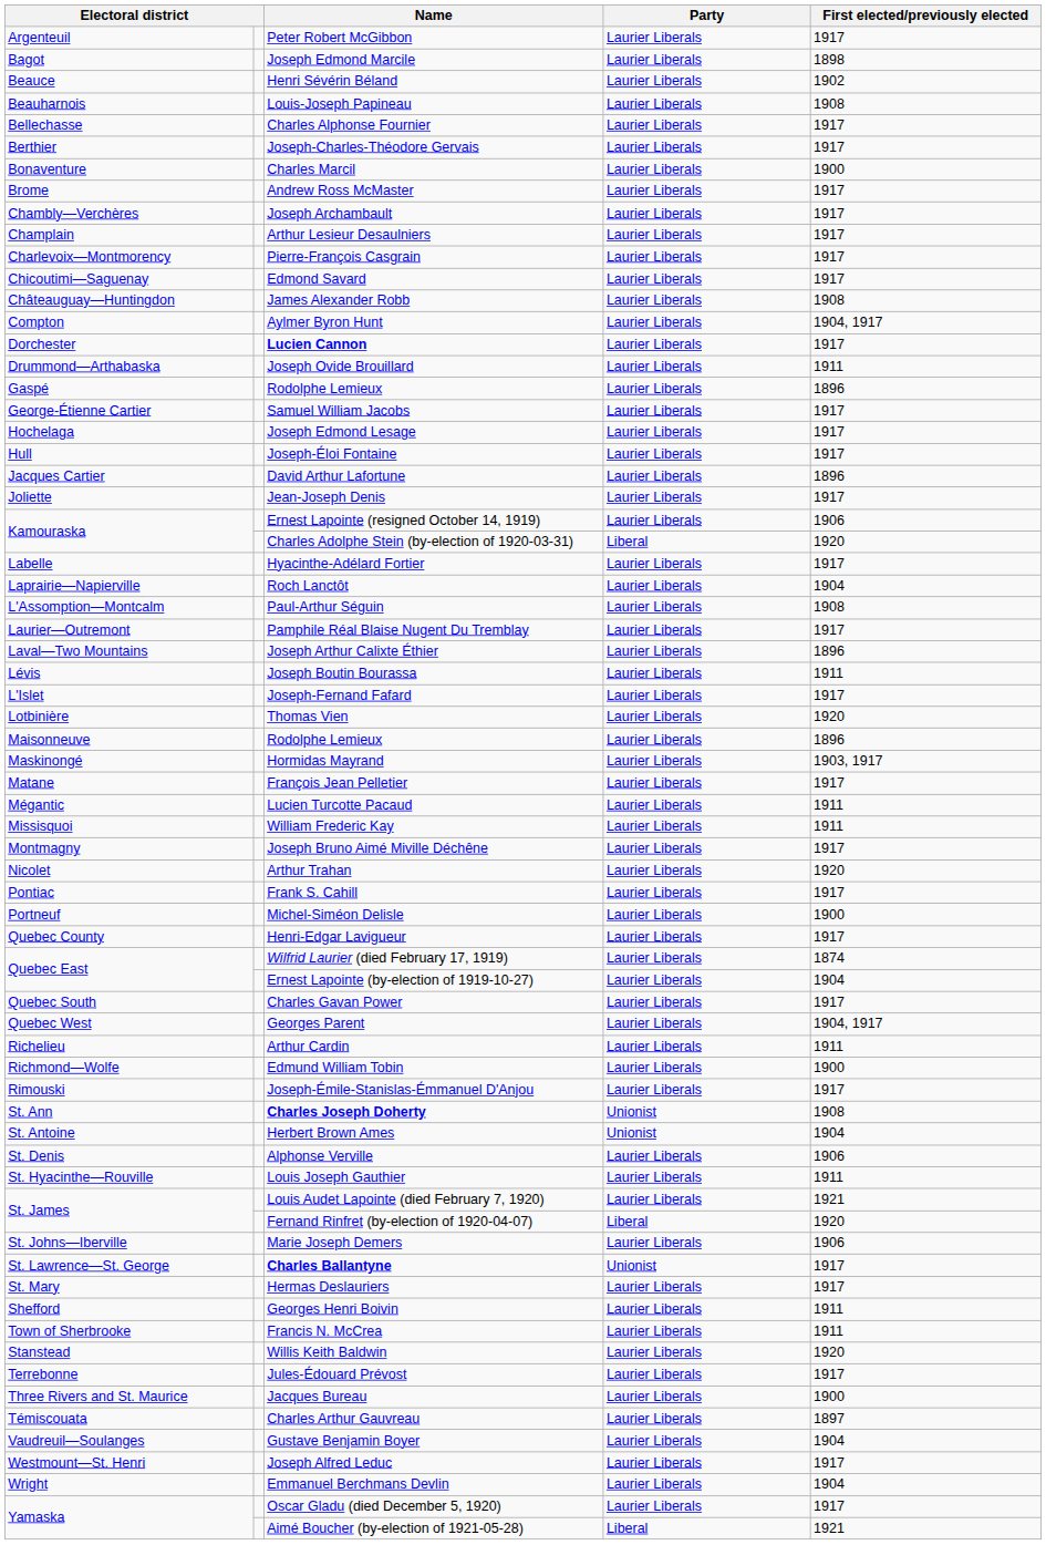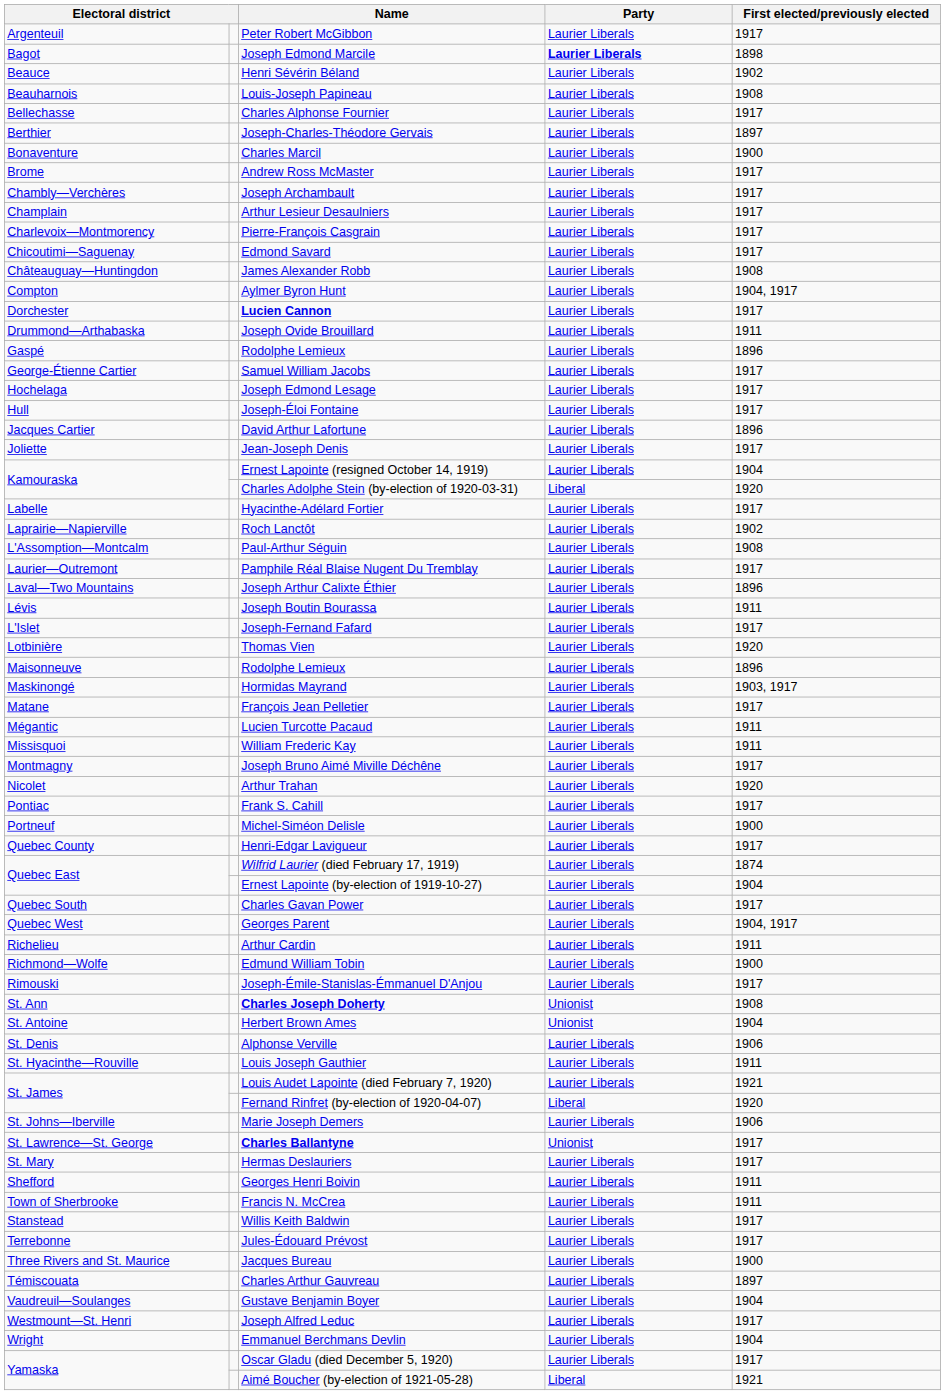Joseph Edmond Marcile | Party: normal -> bold
Joseph-Charles-Théodore Gervais | First elected/previously elected: 1917 -> 1897
Ernest Lapointe (resigned October 14, 1919) | First elected/previously elected: 1906 -> 1904
Roch Lanctôt | First elected/previously elected: 1904 -> 1902
Willis Keith Baldwin | First elected/previously elected: 1920 -> 1917
